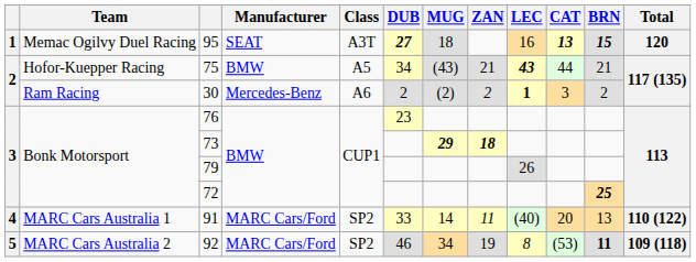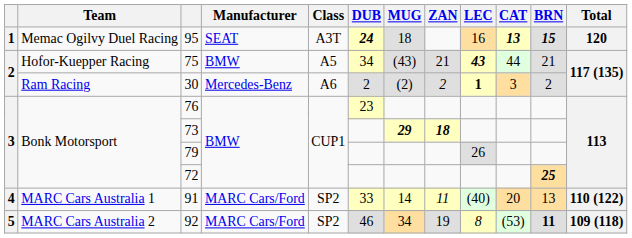95 | DUB: 27 -> 24
